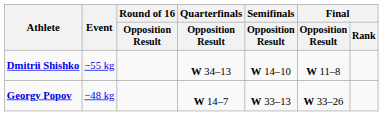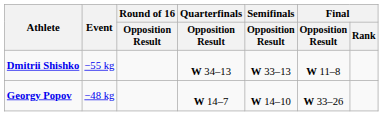Dmitrii Shishko | Semifinals / Opposition Result: W 14–10 -> W 33–13
Georgy Popov | Semifinals / Opposition Result: W 33–13 -> W 14–10
